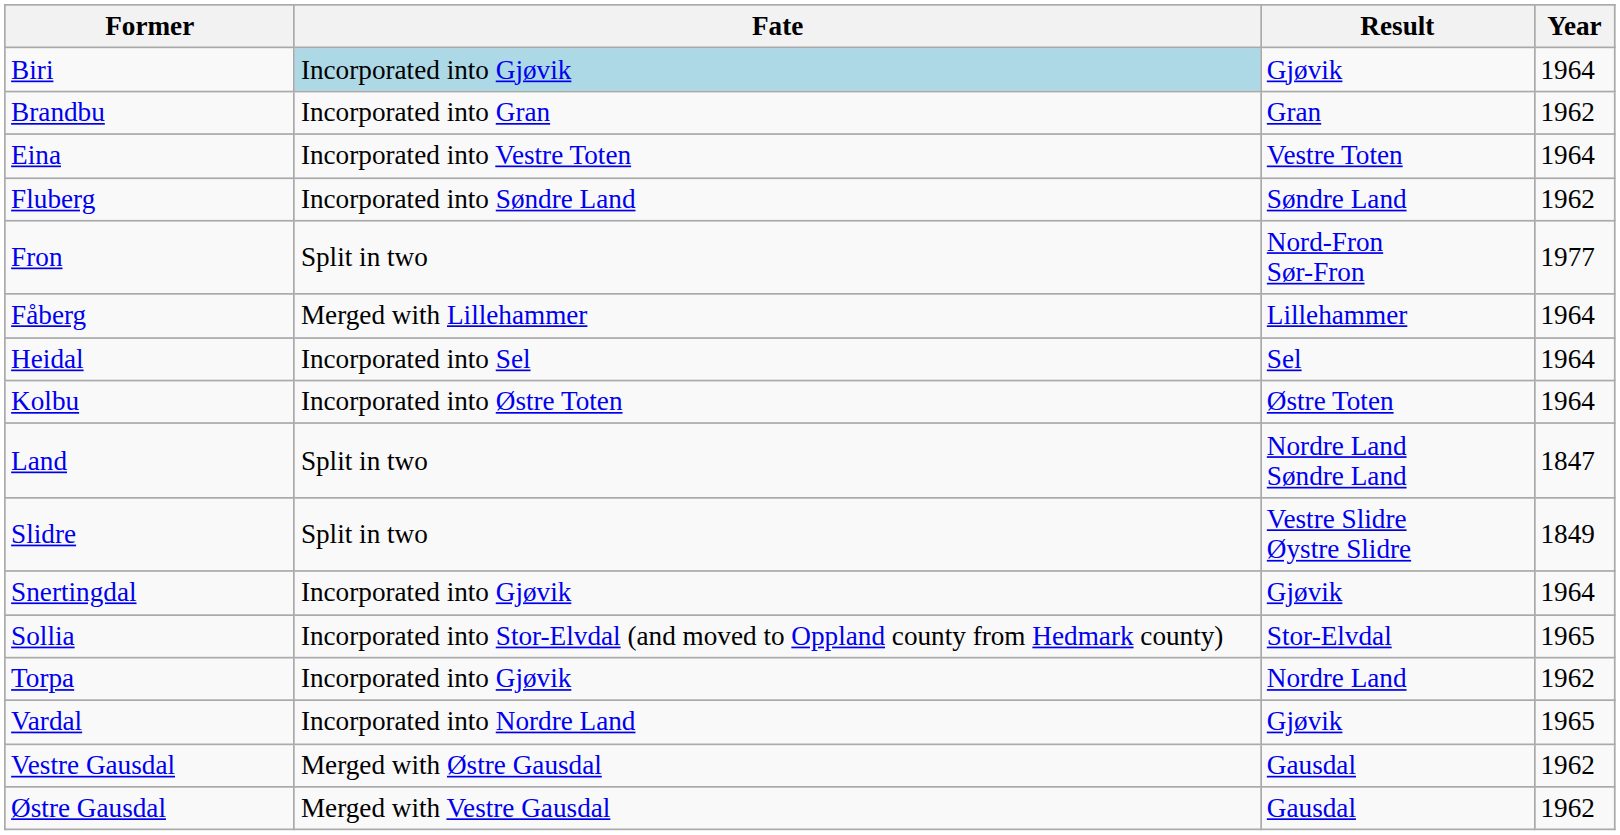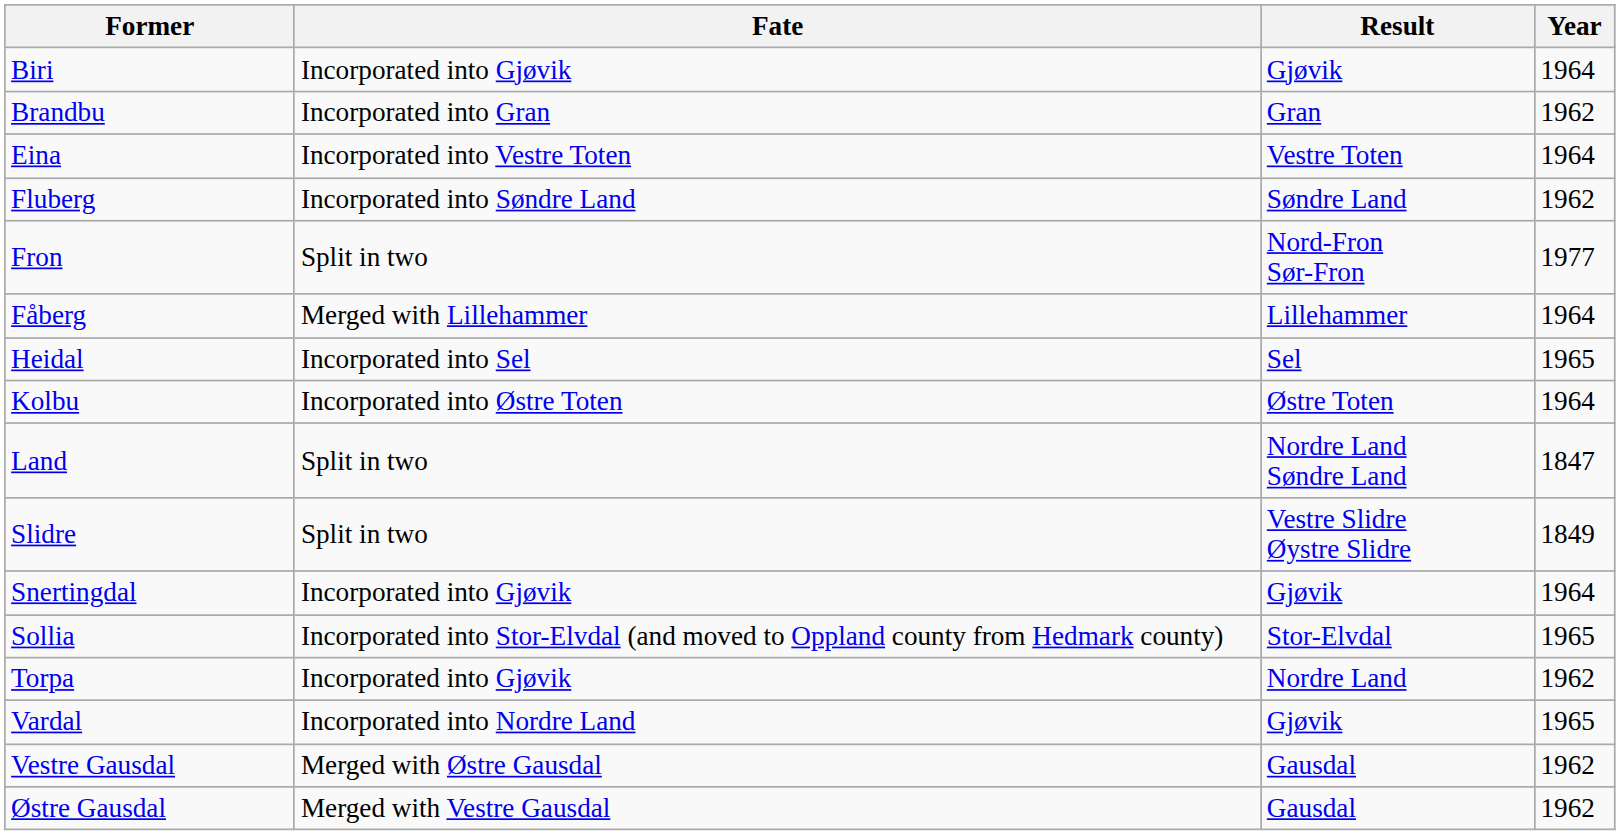Biri | Fate: lightblue background -> no background
Heidal | Year: 1964 -> 1965
